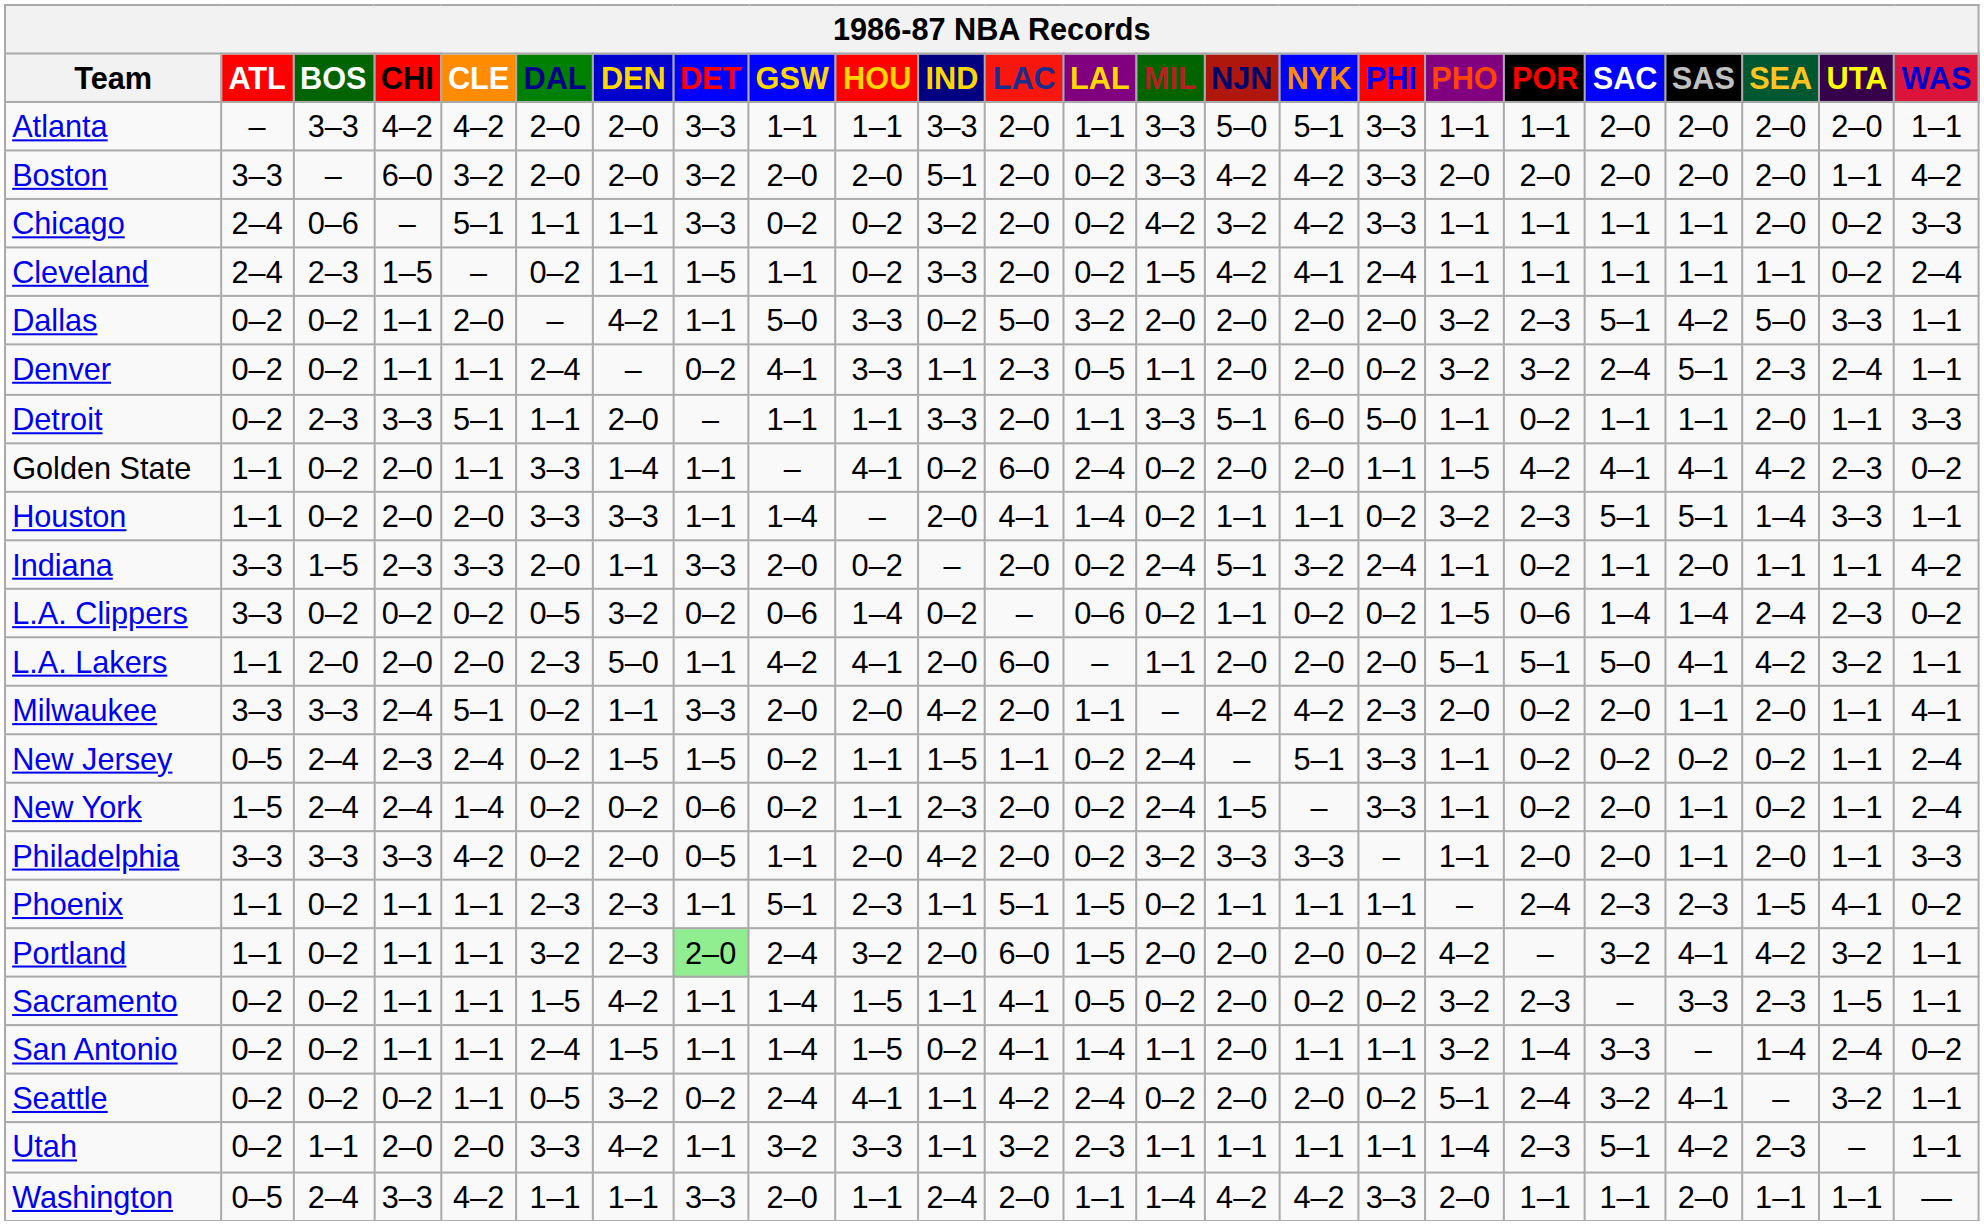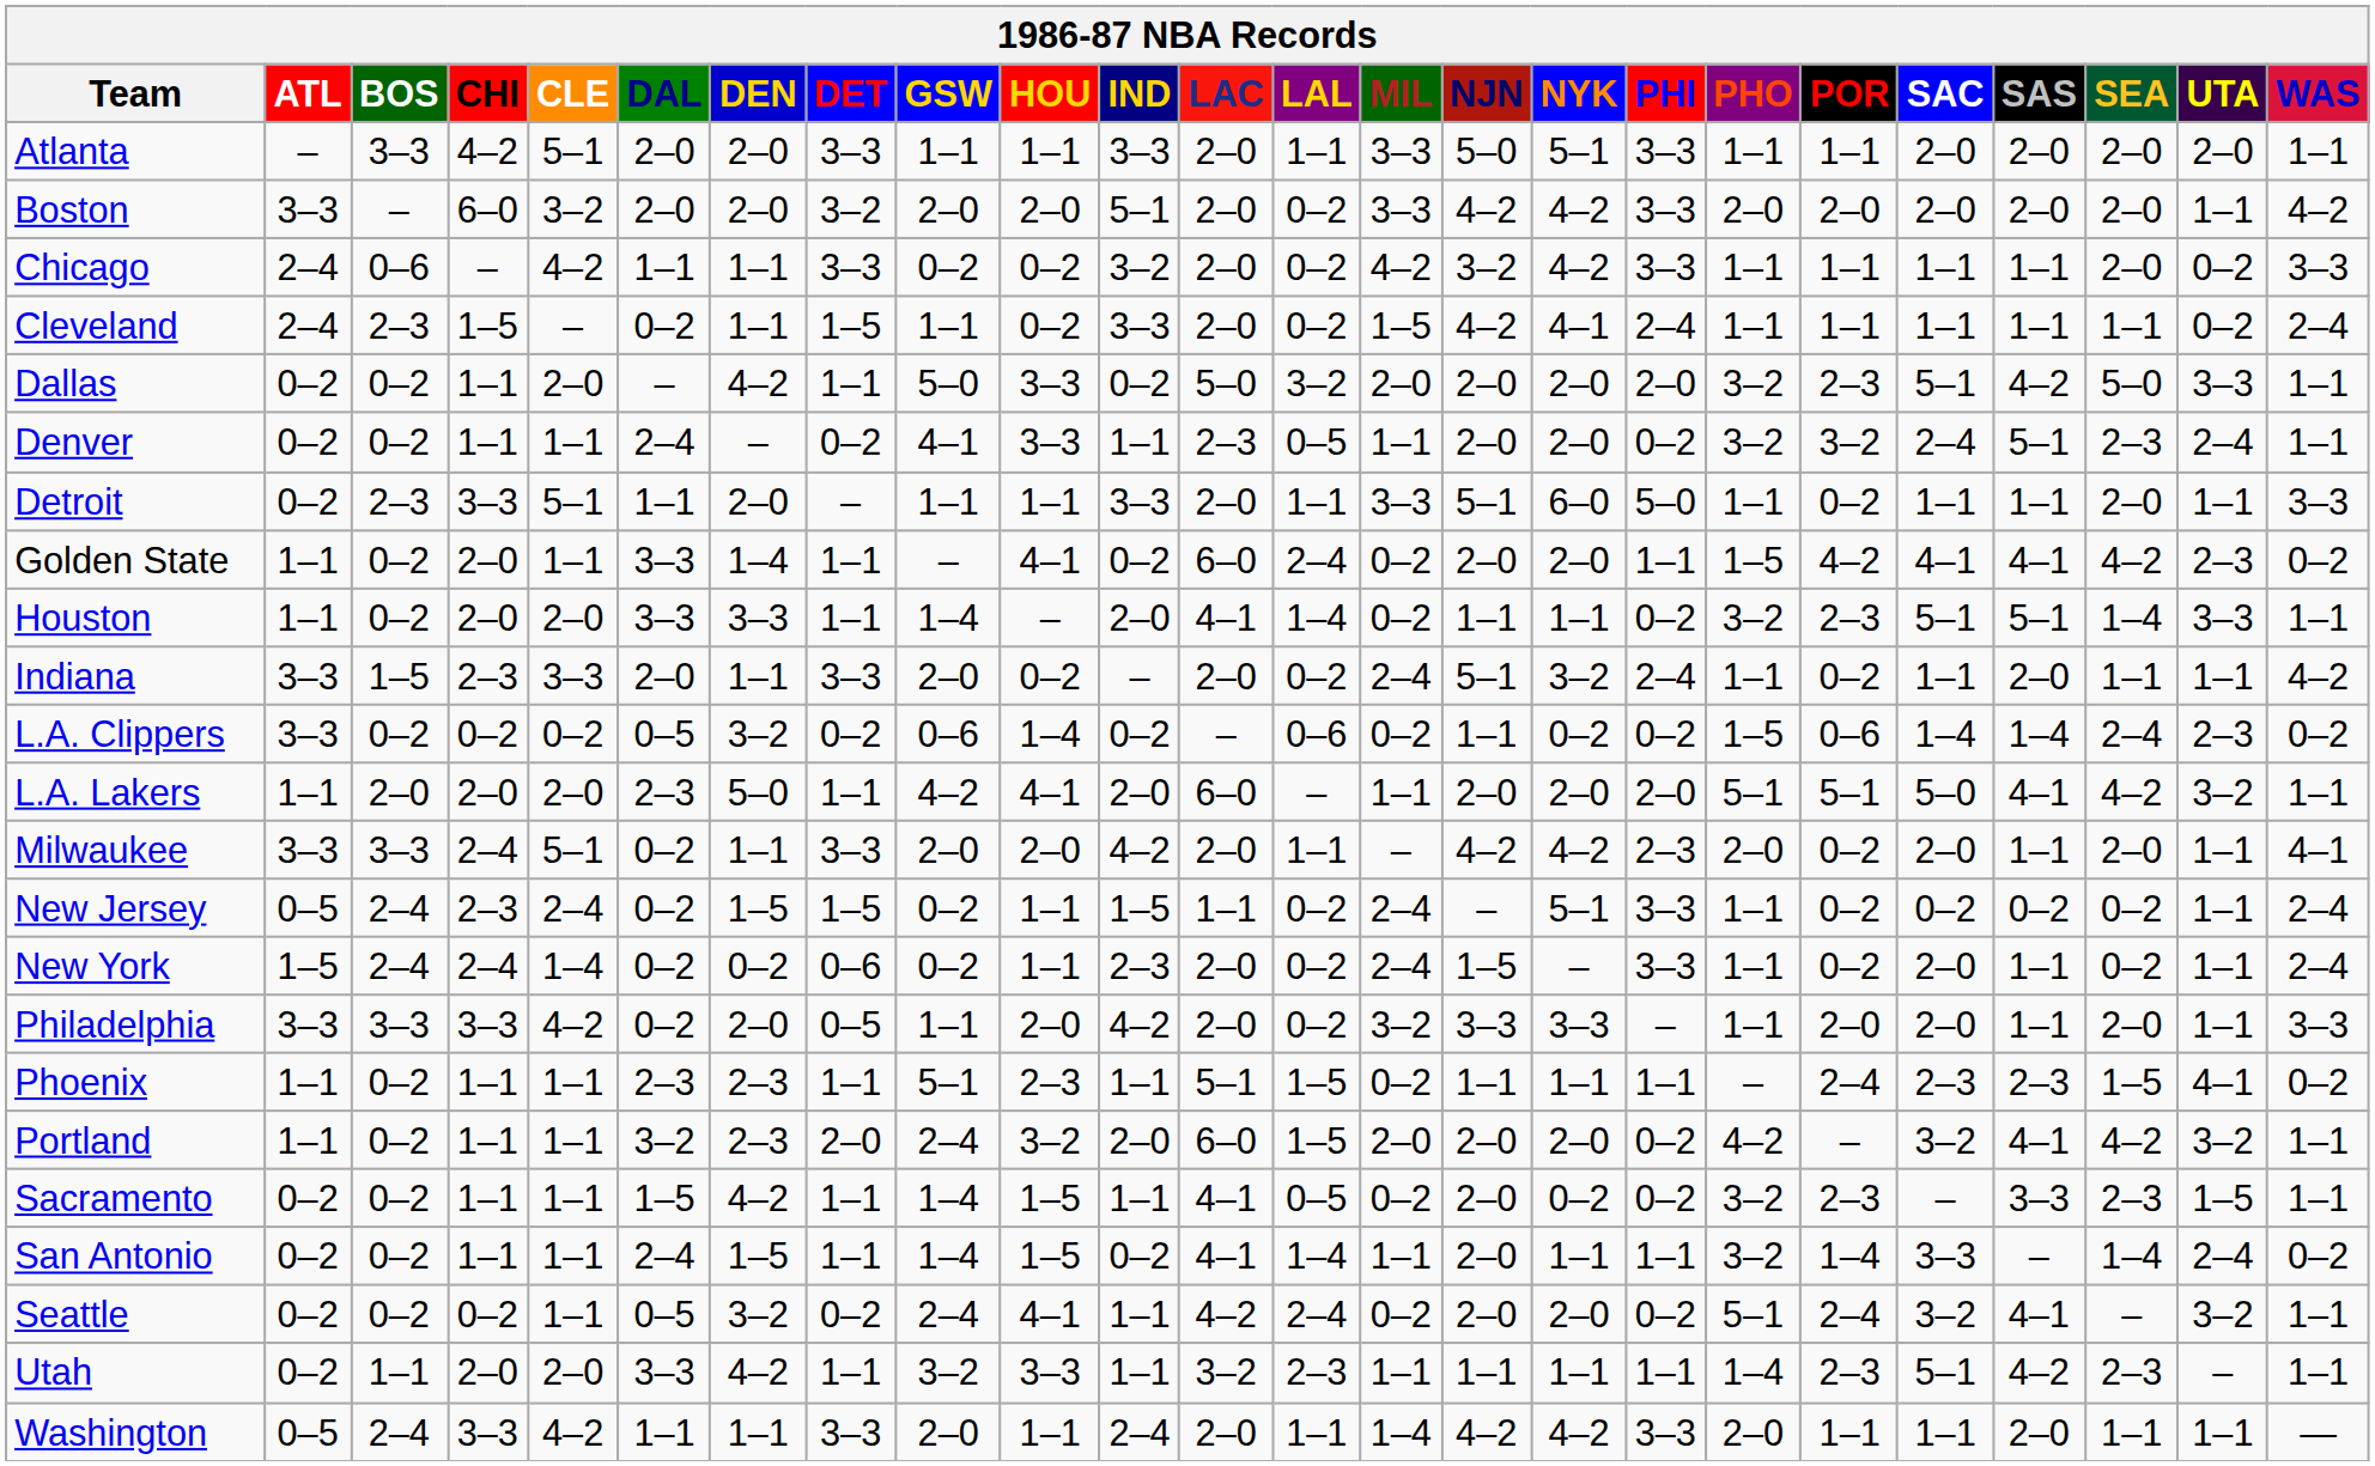Atlanta | CLE: 4–2 -> 5–1
Chicago | CLE: 5–1 -> 4–2
Portland | DET: lightgreen background -> no background
